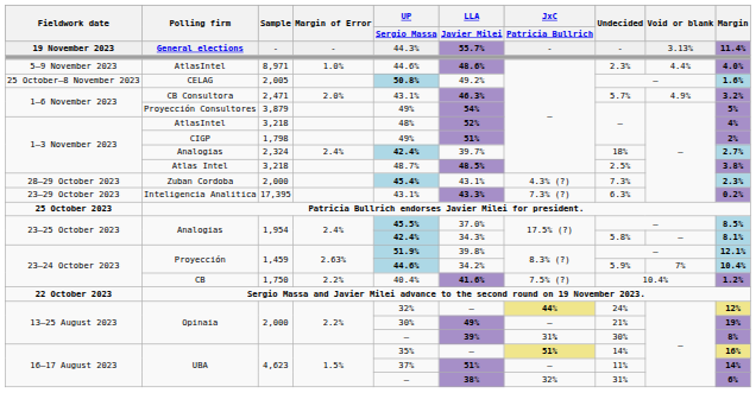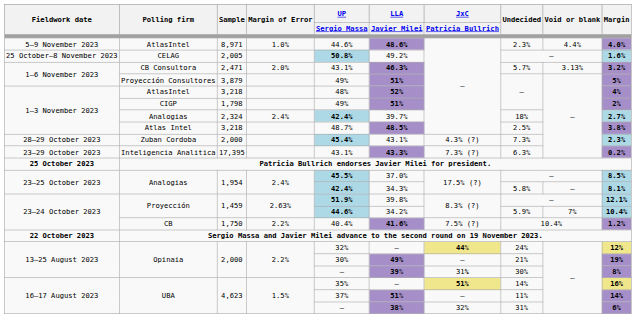- row: 19 November 2023 | General elections | - | - | 44.3% | 55.7% | - | - | 3.13% | 11.4%
CB Consultora | Void or blank: 4.9% -> 3.13%
Proyección Consultores | LLA / Javier Milei: 54% -> 51%
